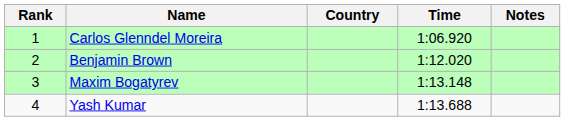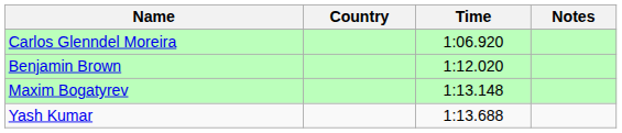- column: Rank | 1 | 2 | 3 | 4
